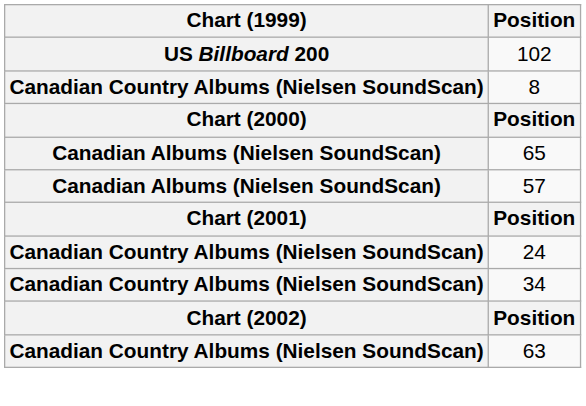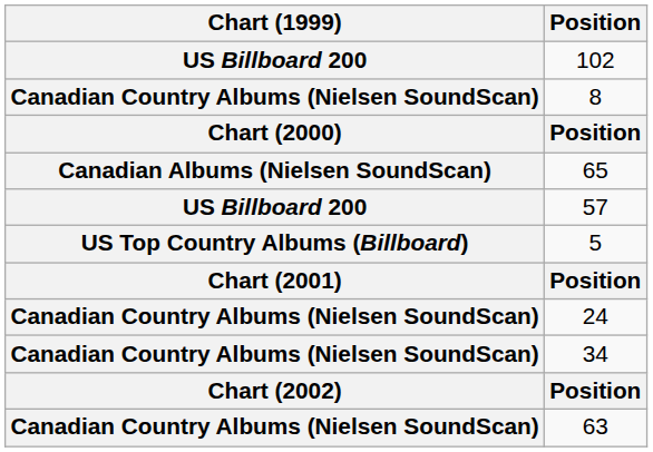57 | Chart (1999): Canadian Albums (Nielsen SoundScan) -> US Billboard 200
+ row: US Top Country Albums (Billboard) | 5
